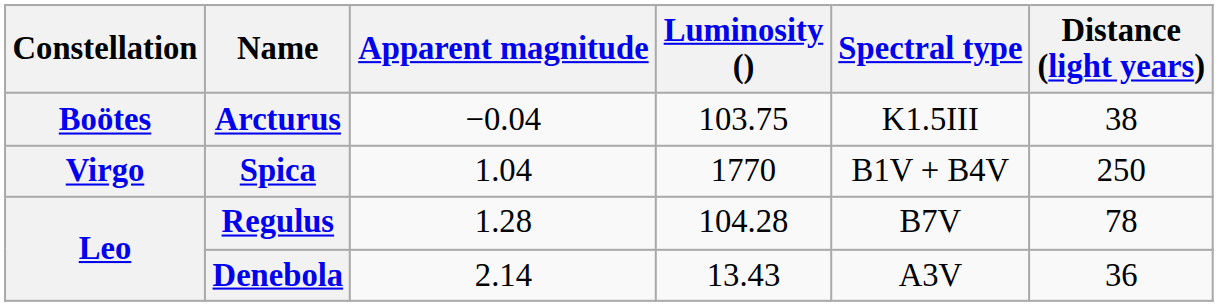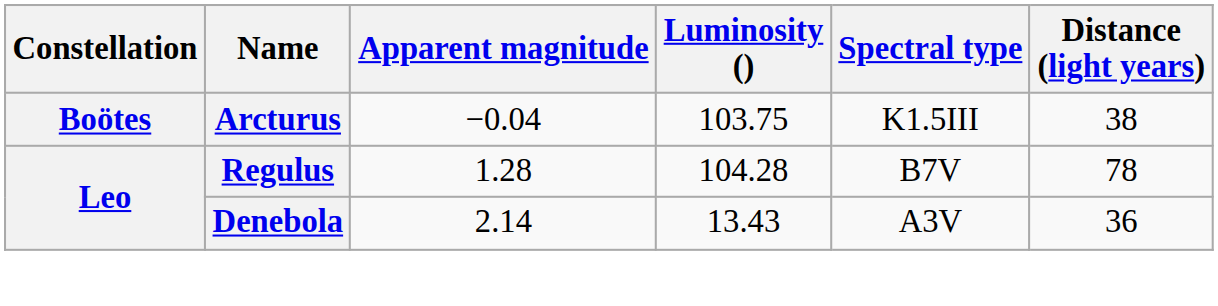- row: Virgo | Spica | 1.04 | 1770 | B1V + B4V | 250
